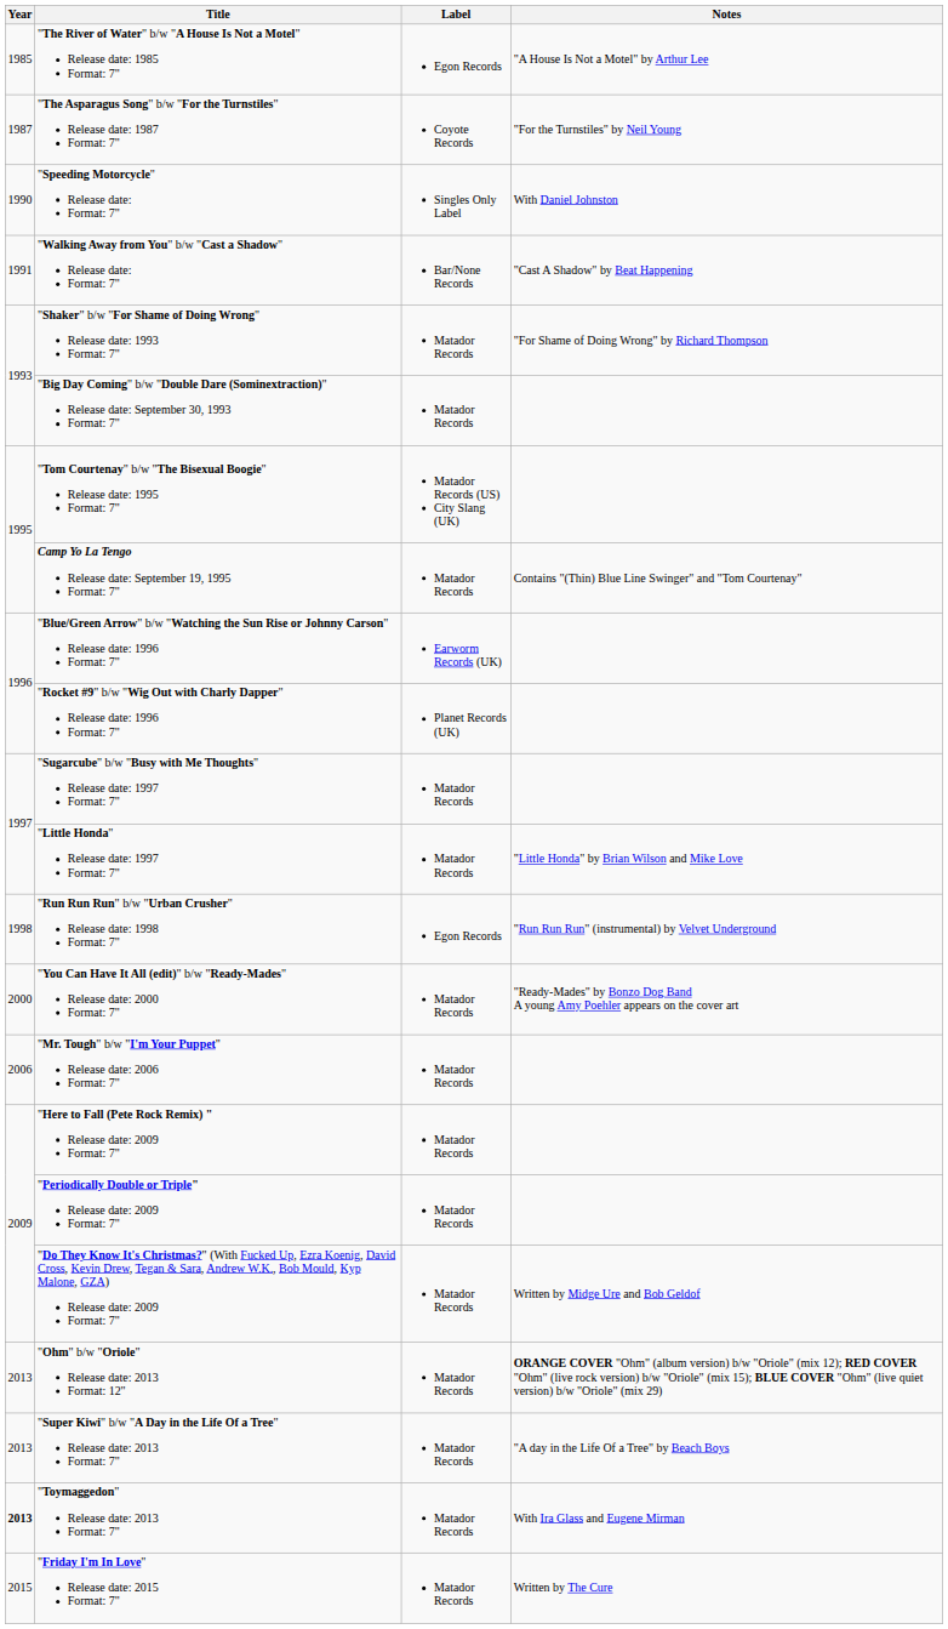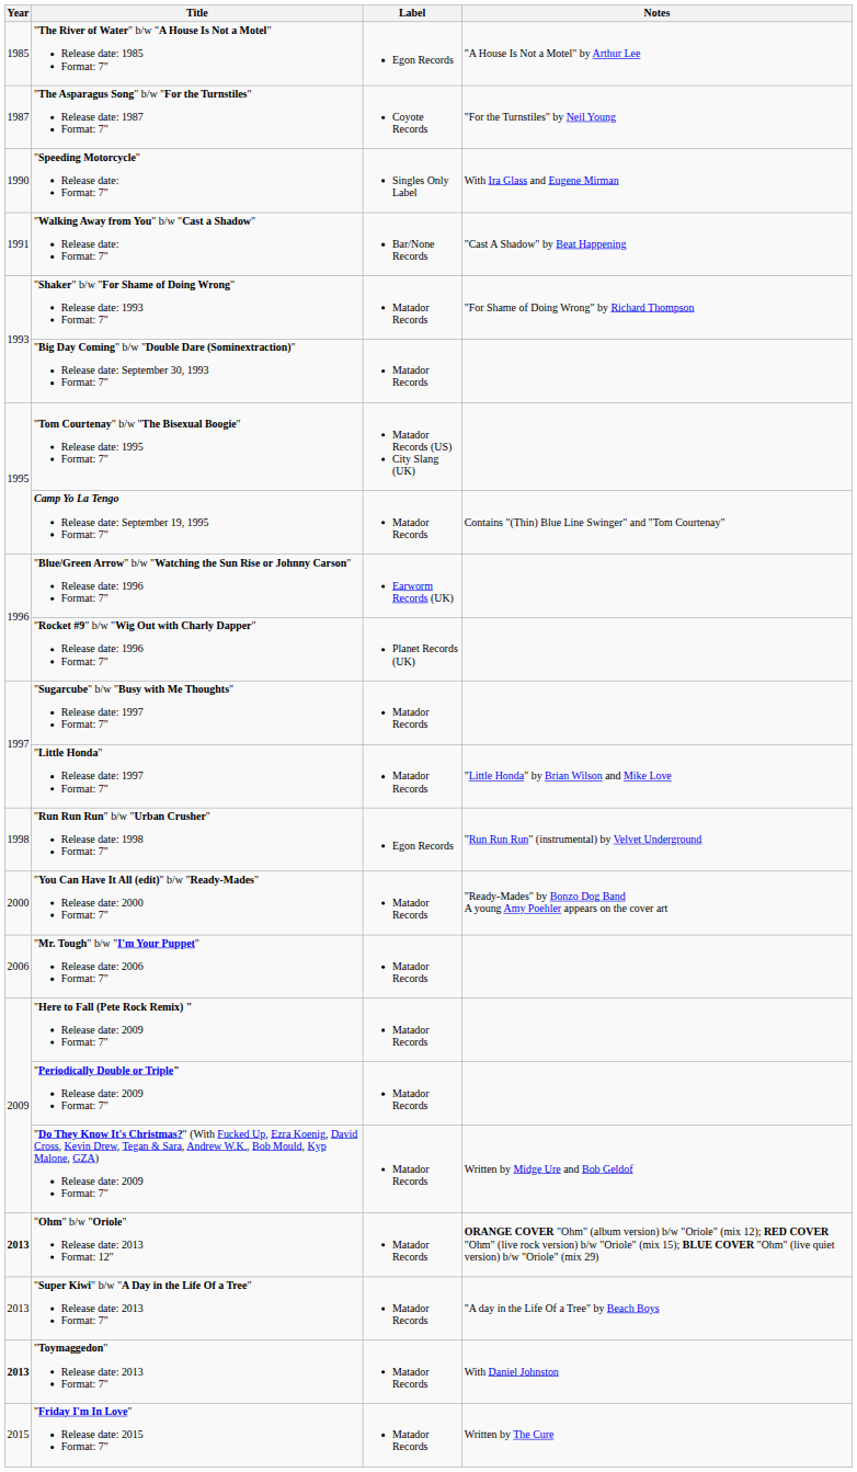"Speeding Motorcycle" Release date: Format: 7" | Notes: With Daniel Johnston -> With Ira Glass and Eugene Mirman
"Ohm" b/w "Oriole" Release date: 2013 Format: 12" | Year: normal -> bold
"Toymaggedon" Release date: 2013 Format: 7" | Notes: With Ira Glass and Eugene Mirman -> With Daniel Johnston
